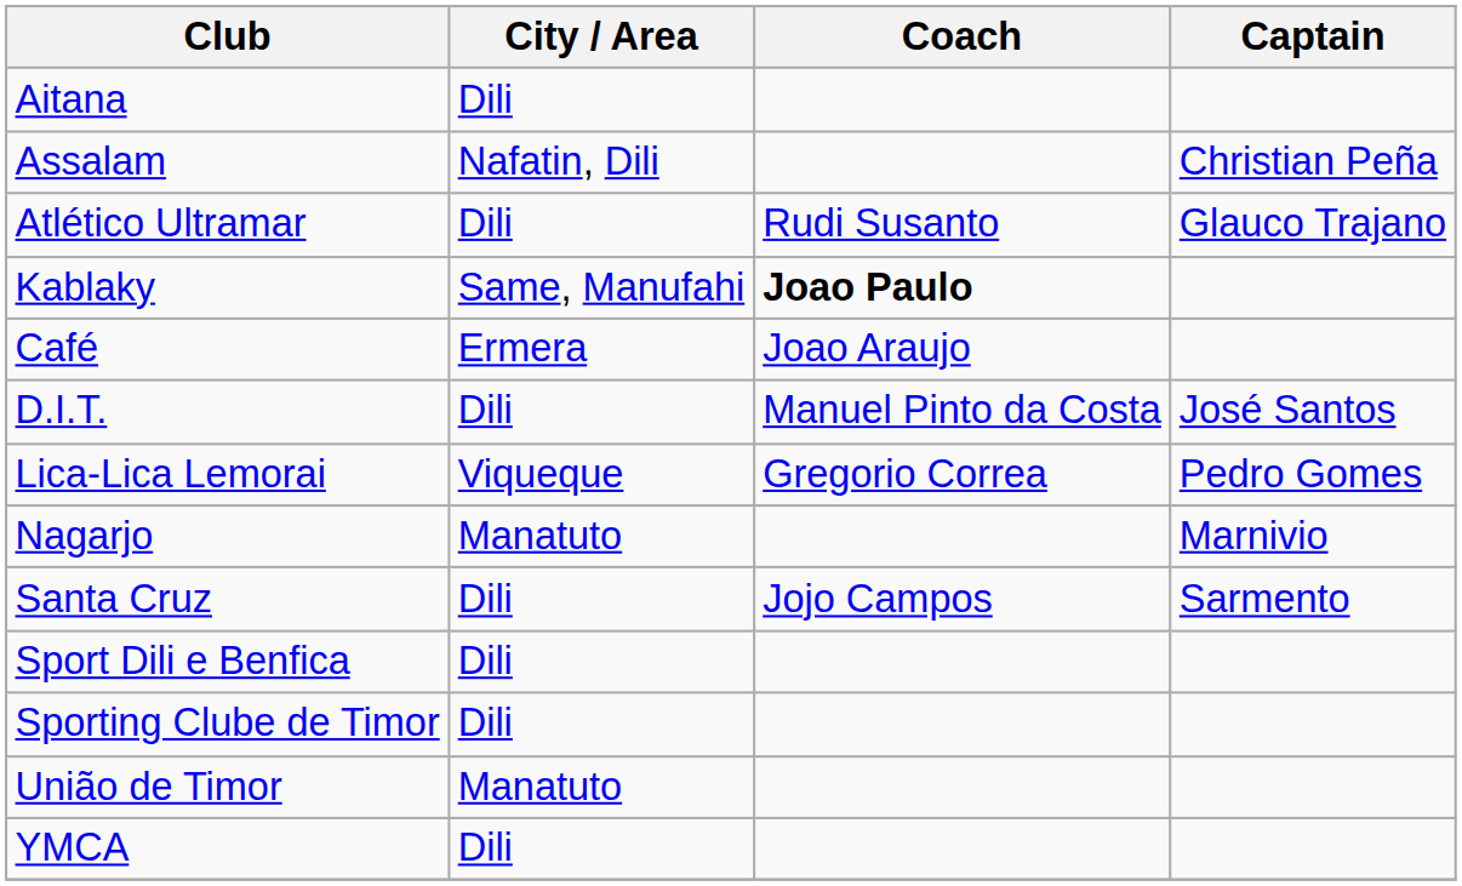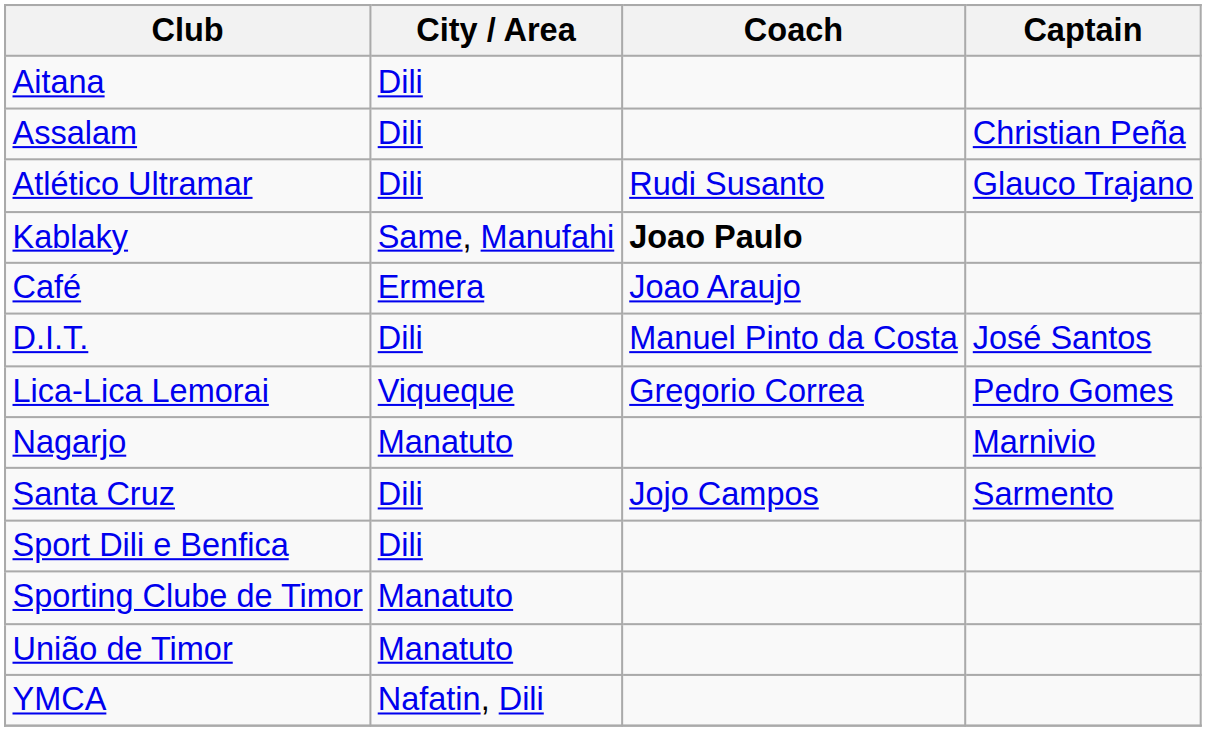Assalam | City / Area: Nafatin, Dili -> Dili
Sporting Clube de Timor | City / Area: Dili -> Manatuto
YMCA | City / Area: Dili -> Nafatin, Dili
